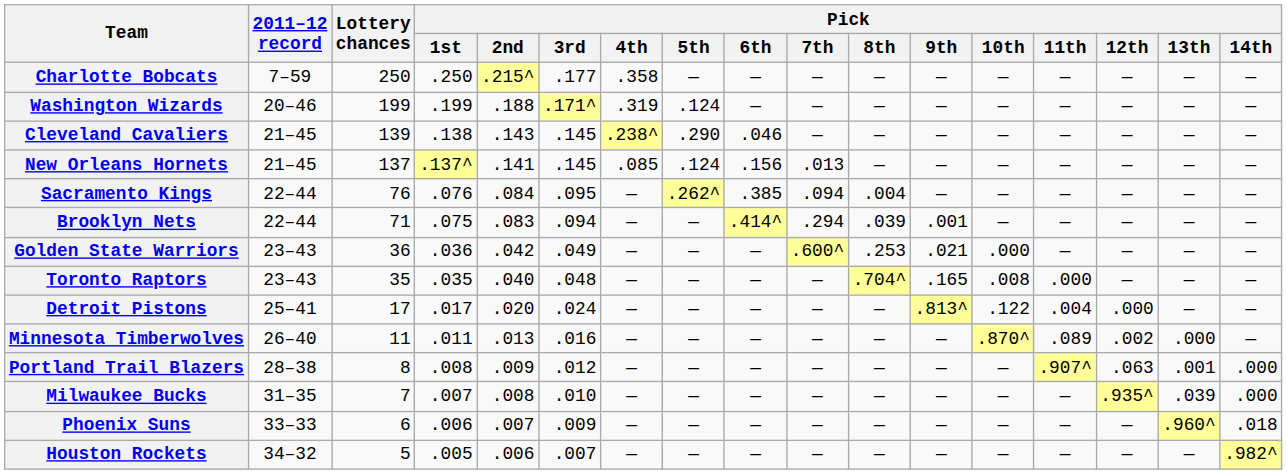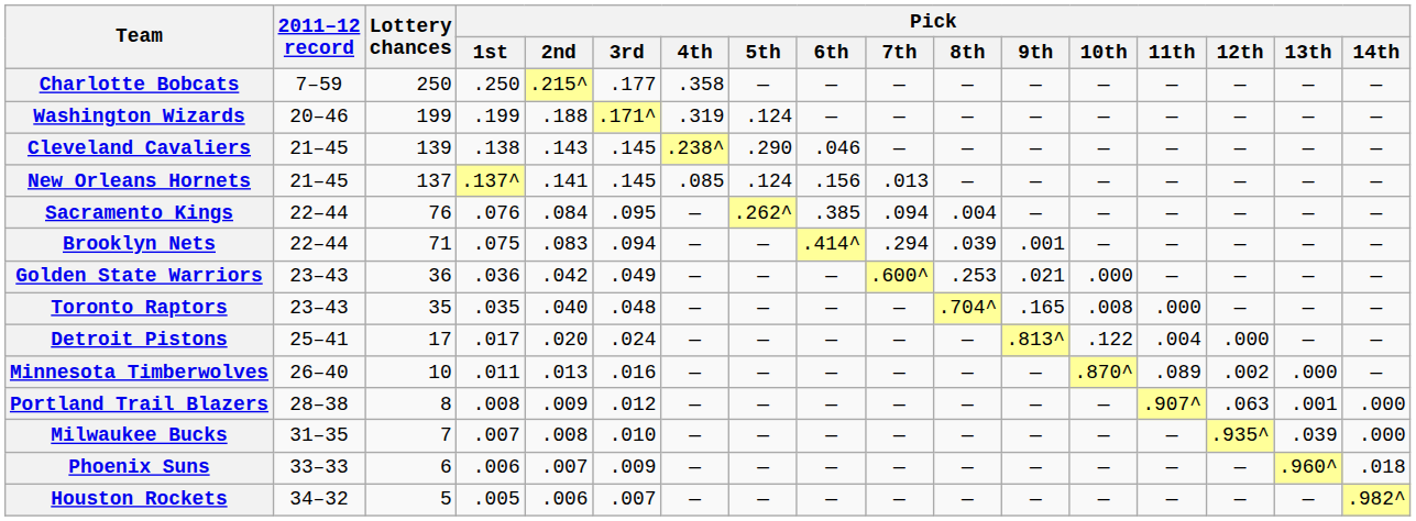Minnesota Timberwolves | Lottery chances: 11 -> 10
